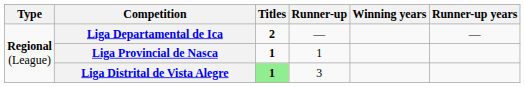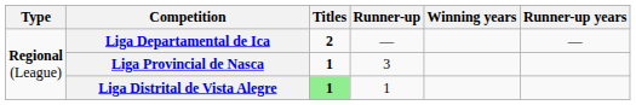Liga Provincial de Nasca | Runner-up: 1 -> 3
Liga Distrital de Vista Alegre | Runner-up: 3 -> 1
